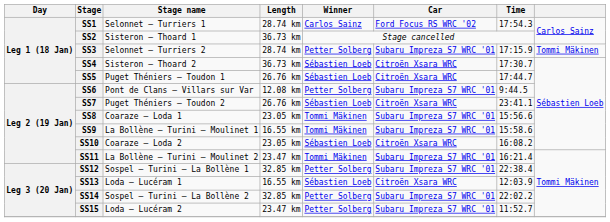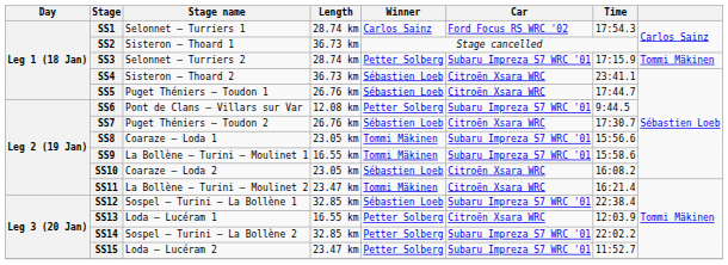SS4 | Time: 17:30.7 -> 23:41.1
SS7 | Time: 23:41.1 -> 17:30.7
SS11 | Car: Subaru Impreza S7 WRC '01 -> Citroën Xsara WRC
SS12 | Winner: Petter Solberg -> Sébastien Loeb
SS13 | Winner: Sébastien Loeb -> Petter Solberg
